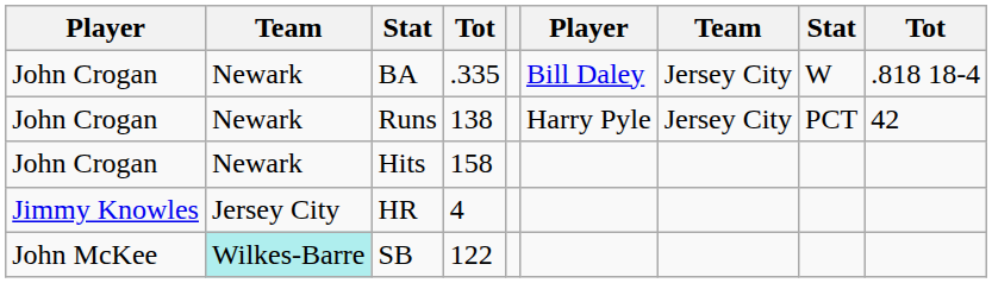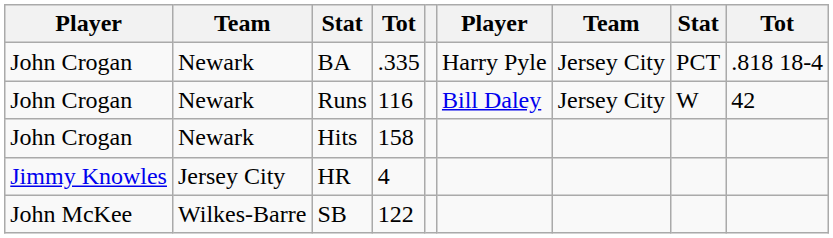BA | column 6: Bill Daley -> Harry Pyle
BA | column 8: W -> PCT
Runs | column 4: 138 -> 116
Runs | column 6: Harry Pyle -> Bill Daley
Runs | column 8: PCT -> W
SB | column 2: paleturquoise background -> no background
